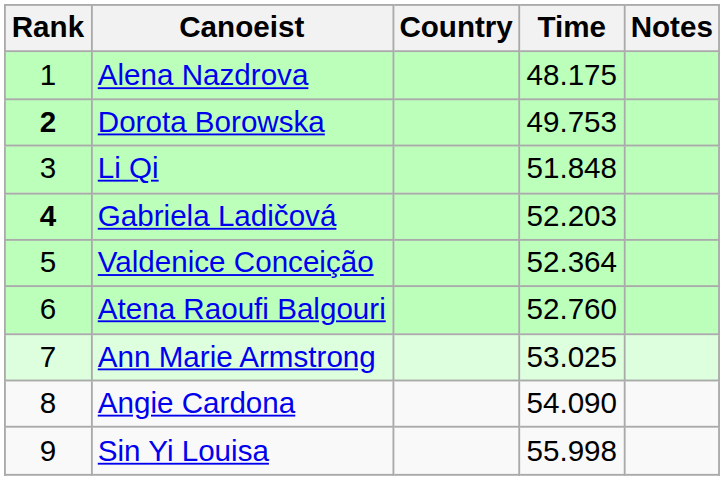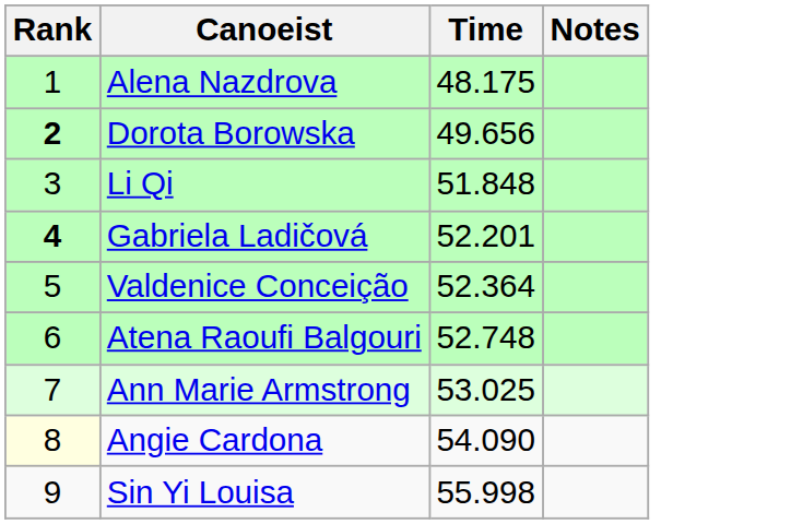- column: Country
Dorota Borowska | Time: 49.753 -> 49.656
Gabriela Ladičová | Time: 52.203 -> 52.201
Atena Raoufi Balgouri | Time: 52.760 -> 52.748
Angie Cardona | Rank: no background -> lightyellow background
